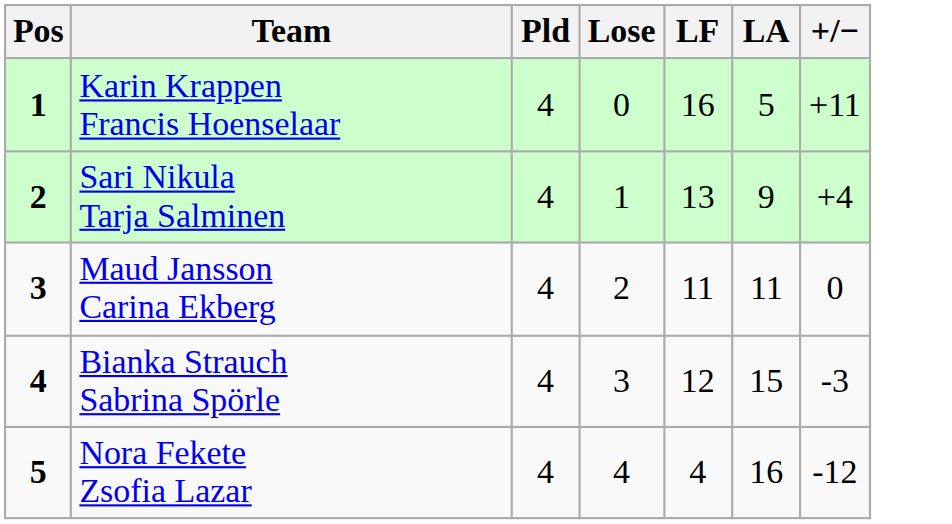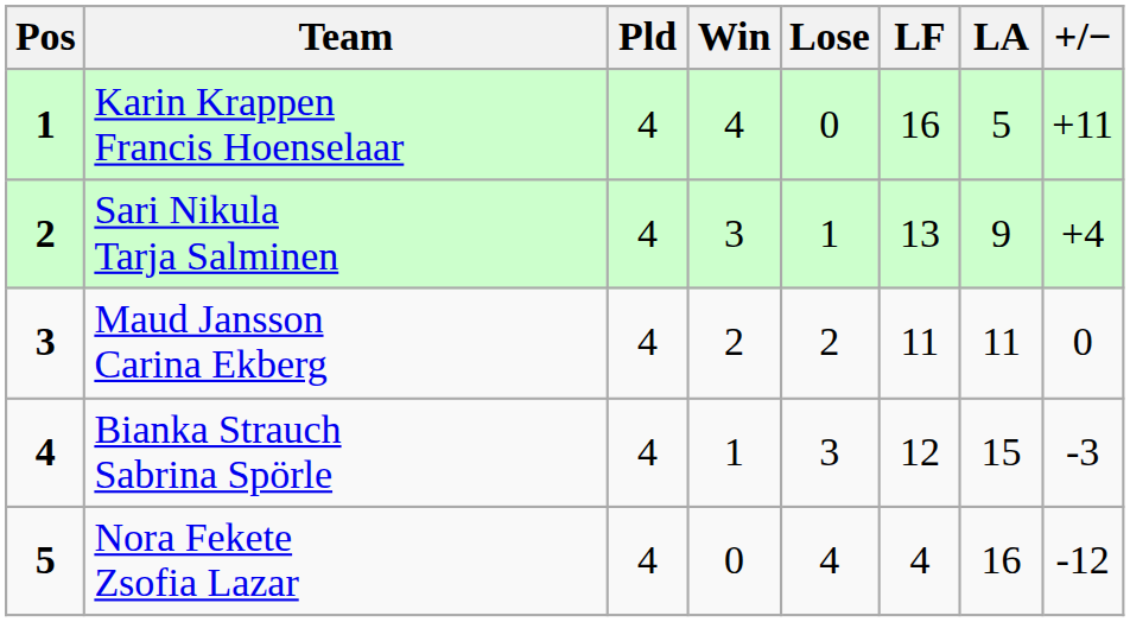+ column: Win | 4 | 3 | 2 | 1 | 0
